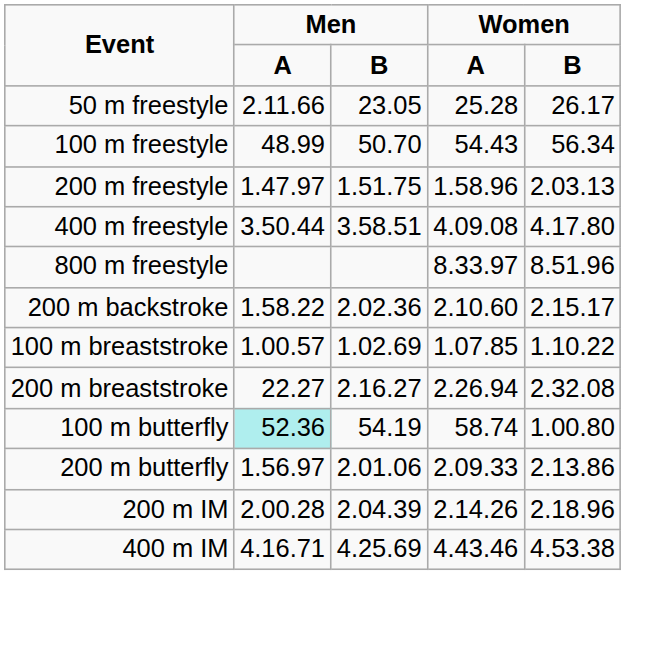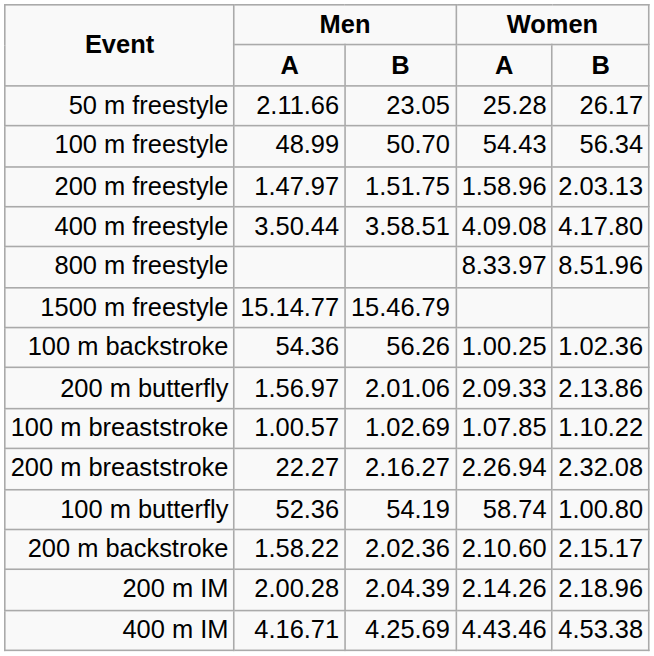+ row: 1500 m freestyle | 15.14.77 | 15.46.79
+ row: 100 m backstroke | 54.36 | 56.26 | 1.00.25 | 1.02.36
rows swapped: 200 m backstroke <-> 200 m butterfly
100 m butterfly | column 2: paleturquoise background -> no background
